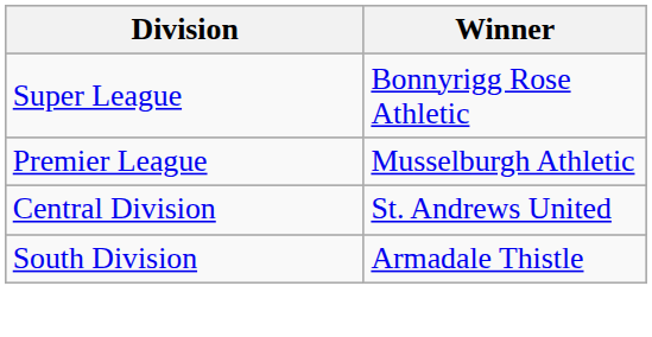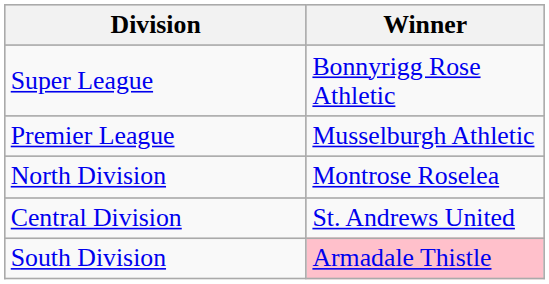+ row: North Division | Montrose Roselea
South Division | Winner: no background -> pink background
